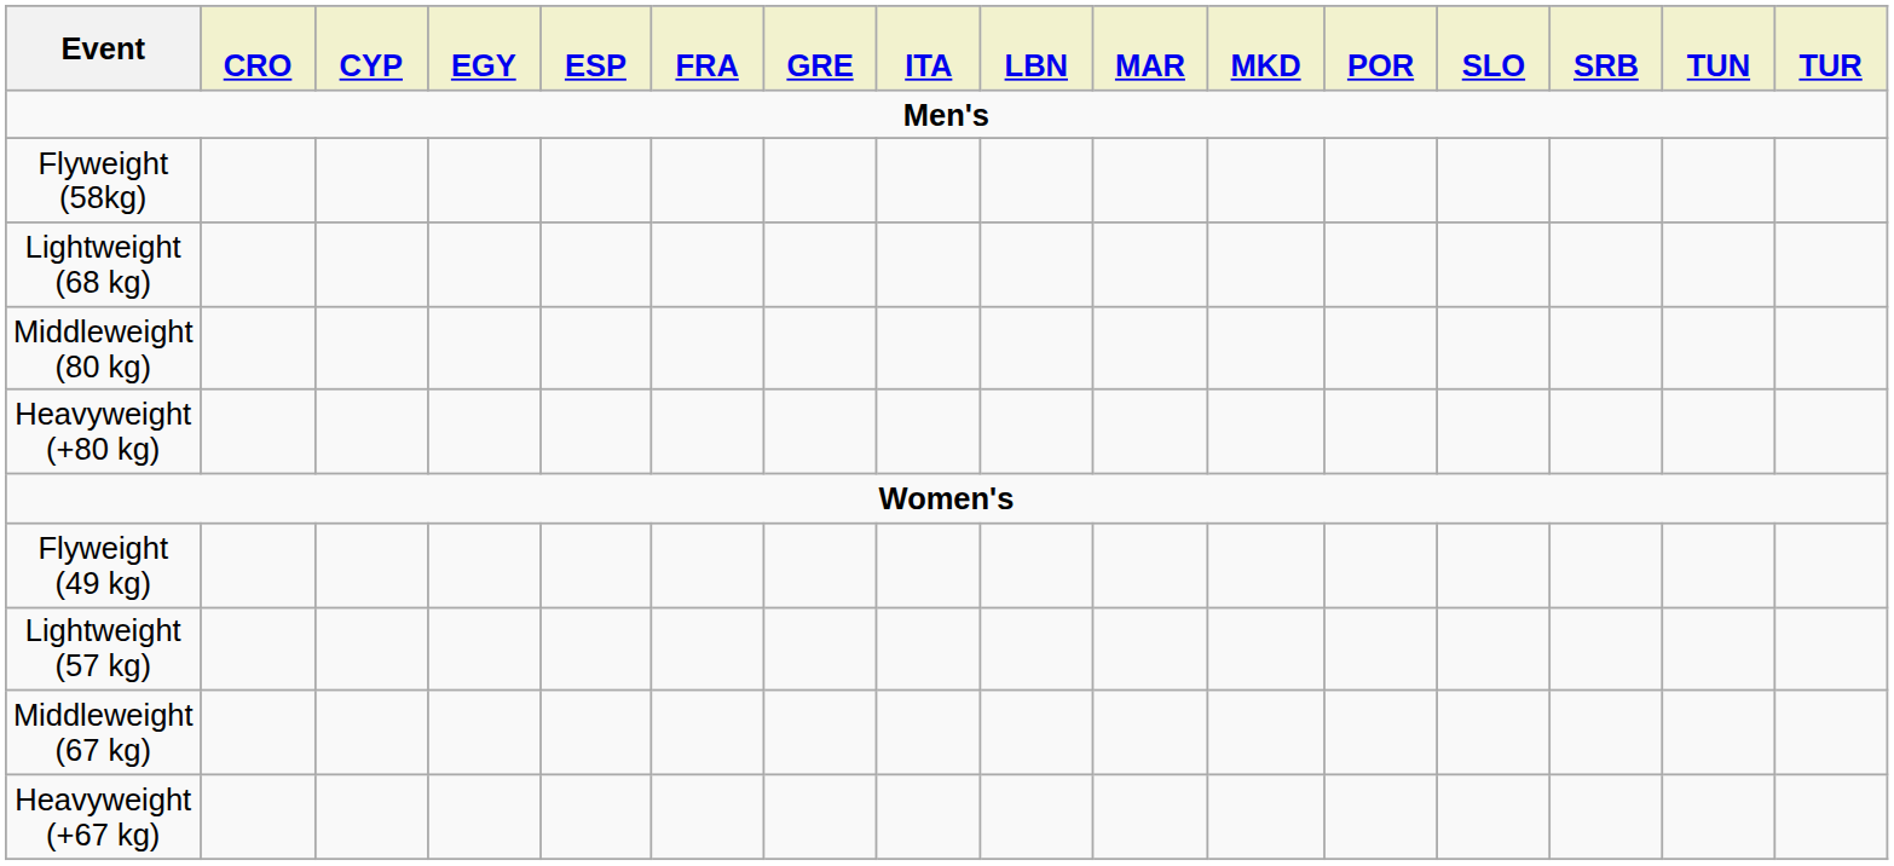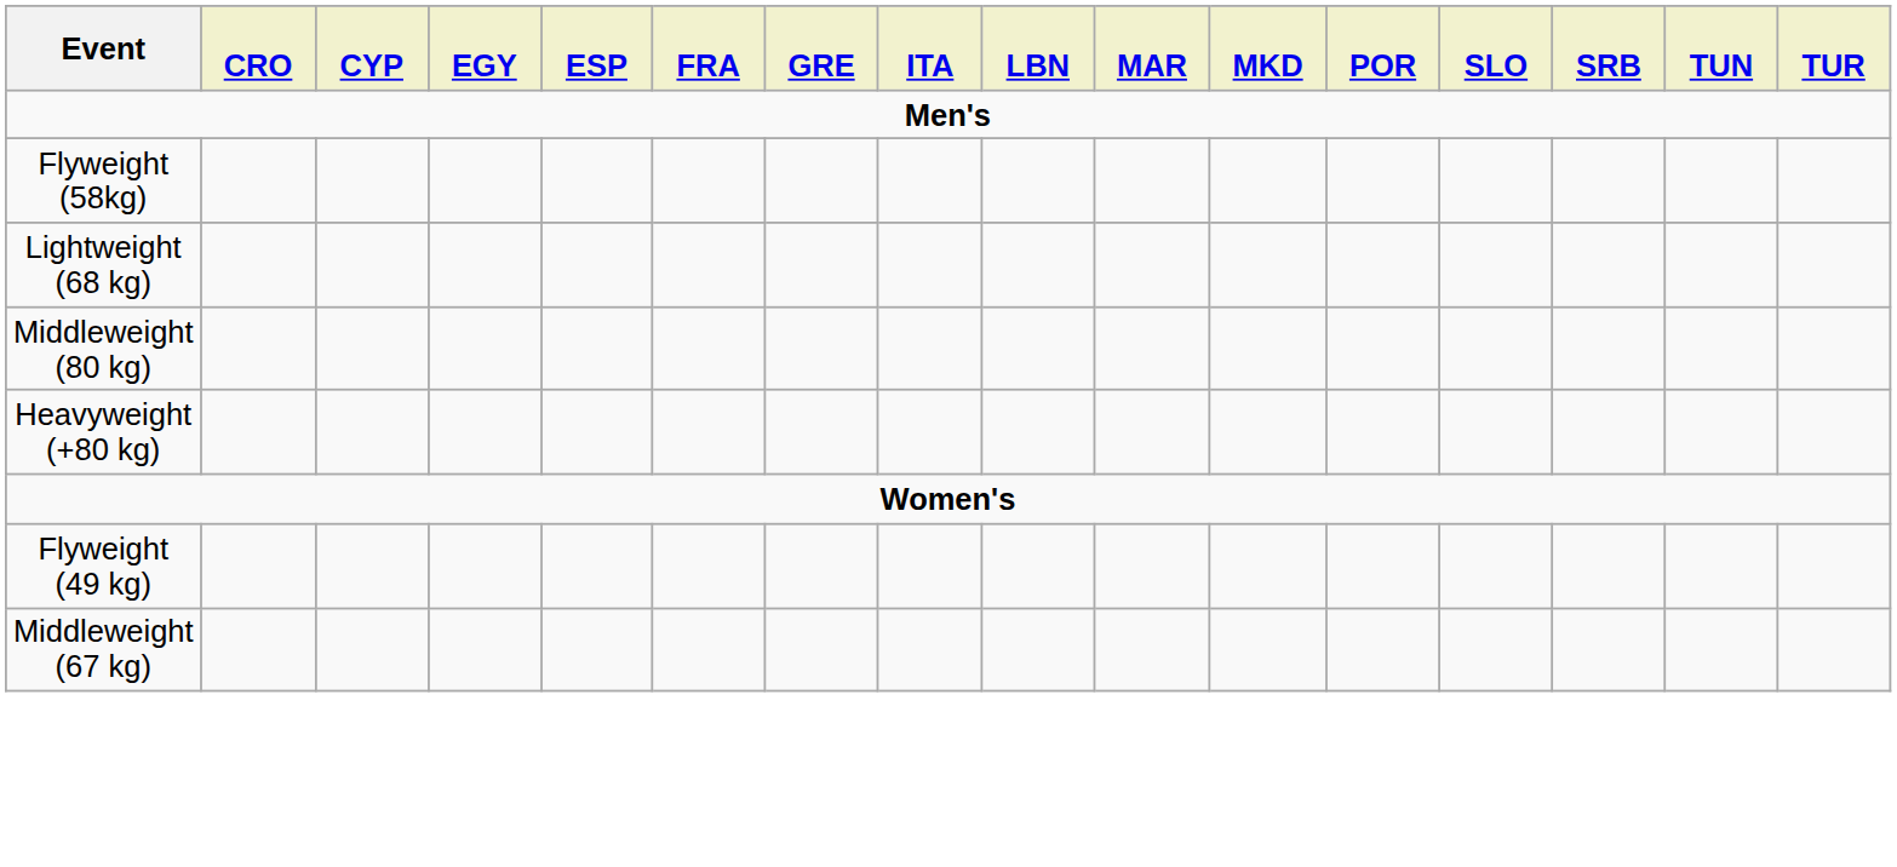- row: Lightweight (57 kg)
- row: Heavyweight (+67 kg)
